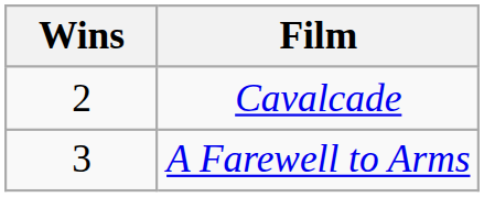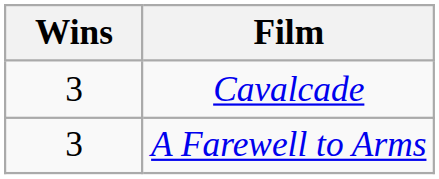Cavalcade | Wins: 2 -> 3
